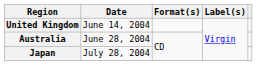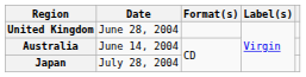United Kingdom | Date: June 14, 2004 -> June 28, 2004
Australia | Date: June 28, 2004 -> June 14, 2004
